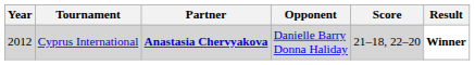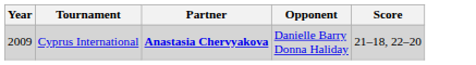- column: Result | Winner
Cyprus International | Year: 2012 -> 2009
